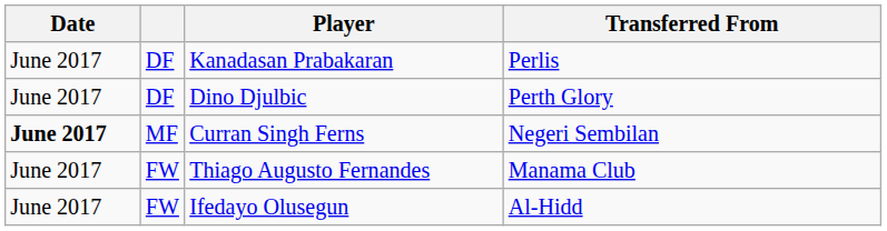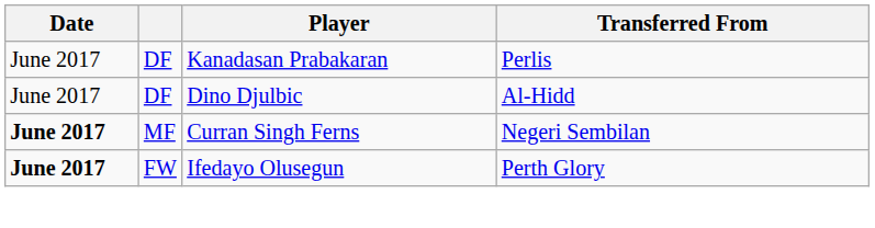Dino Djulbic | Transferred From: Perth Glory -> Al-Hidd
- row: June 2017 | FW | Thiago Augusto Fernandes | Manama Club
Ifedayo Olusegun | Date: normal -> bold
Ifedayo Olusegun | Transferred From: Al-Hidd -> Perth Glory
